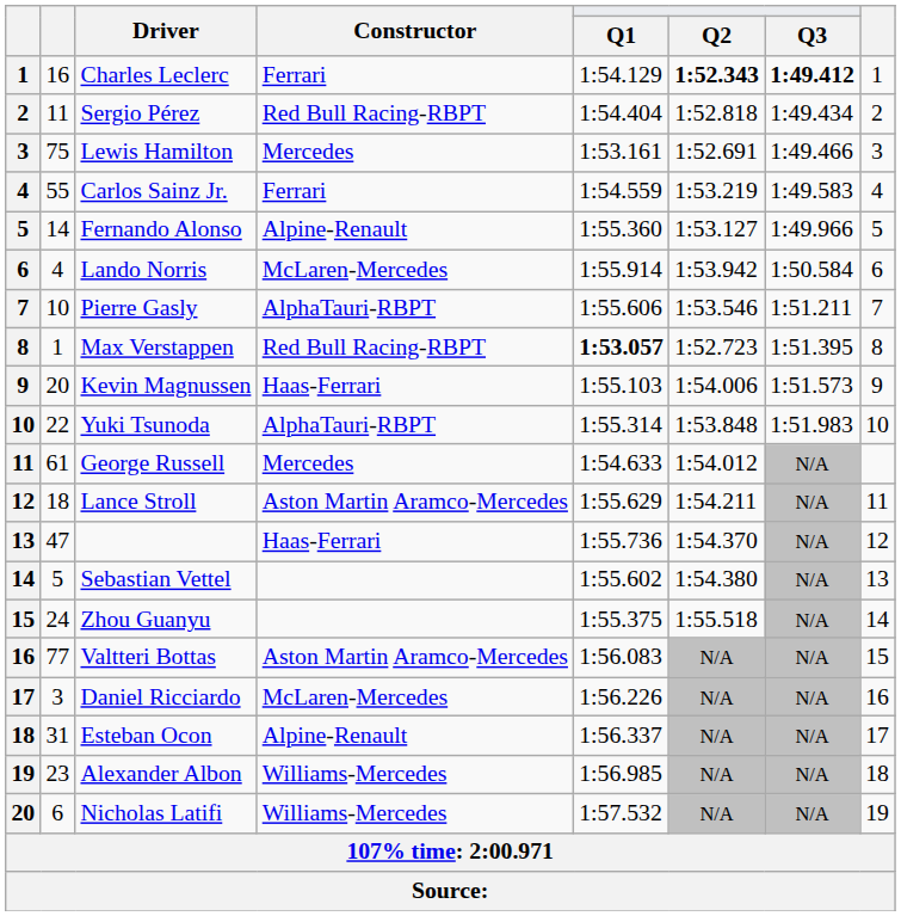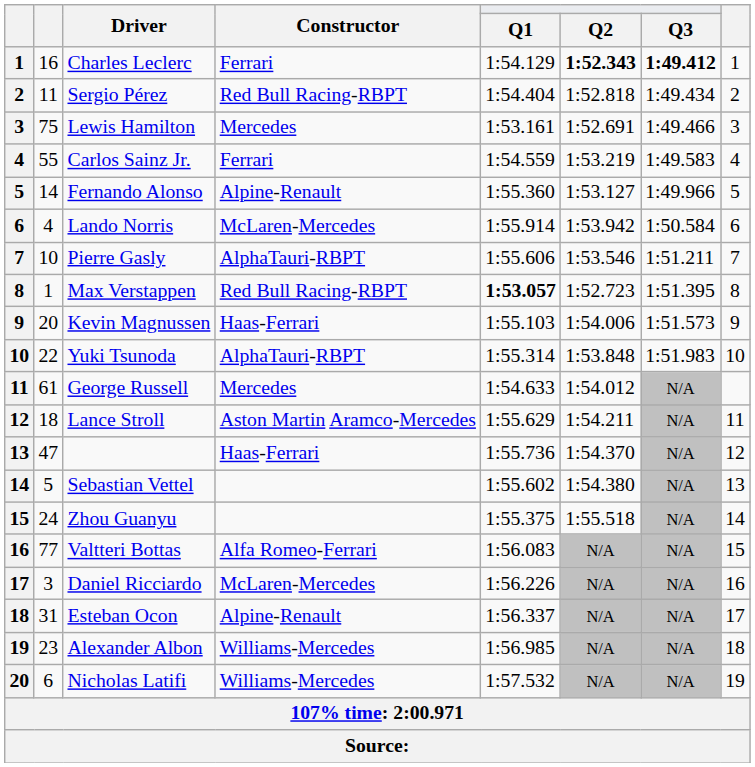Valtteri Bottas | Constructor: Aston Martin Aramco-Mercedes -> Alfa Romeo-Ferrari
